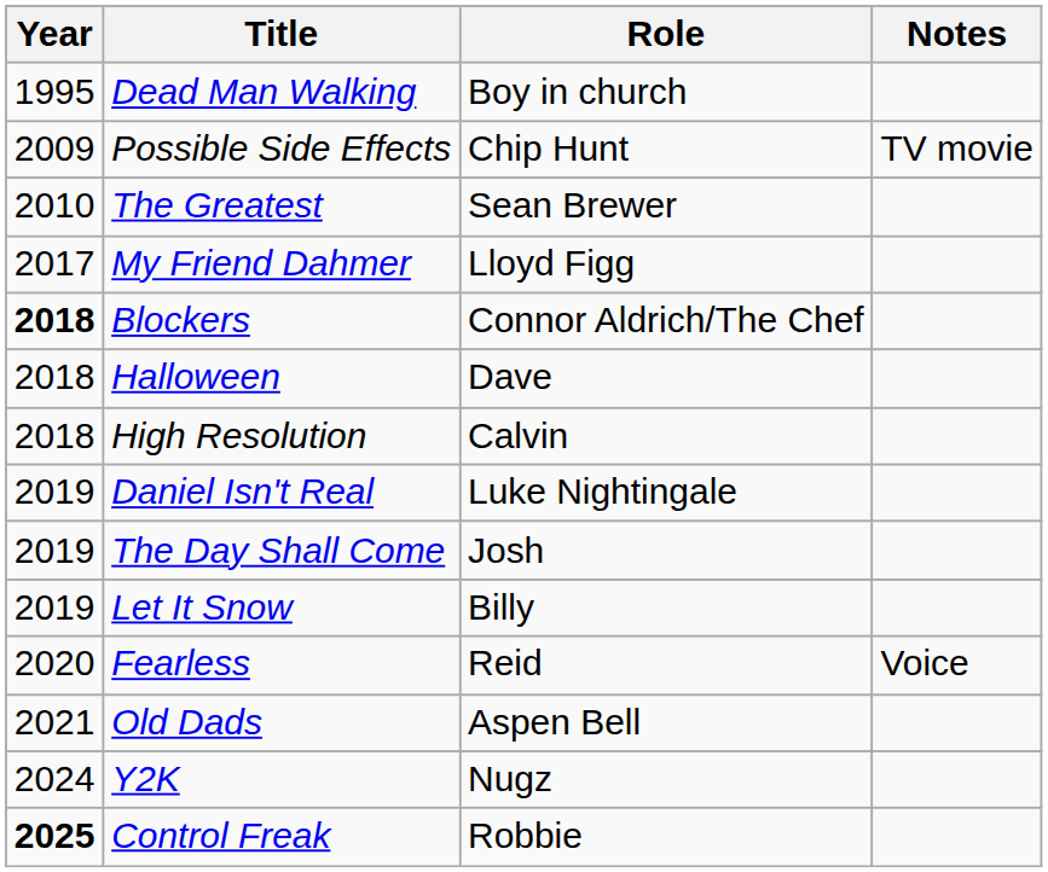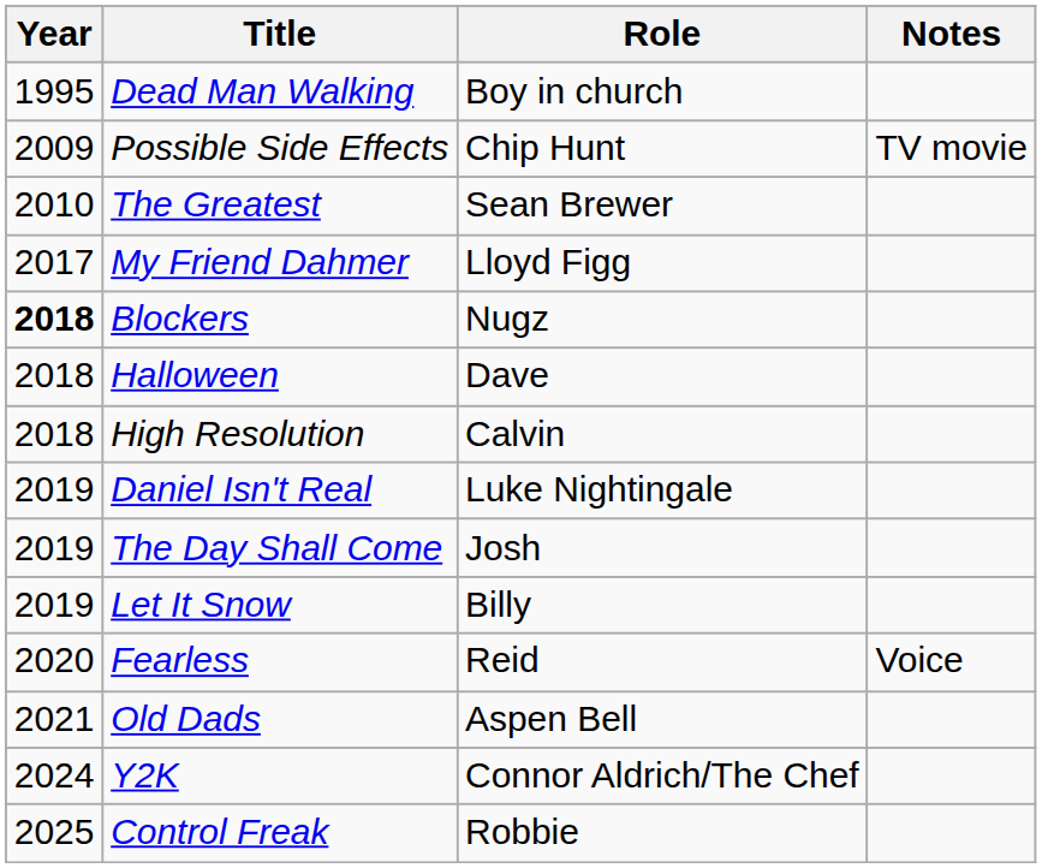Blockers | Role: Connor Aldrich/The Chef -> Nugz
Y2K | Role: Nugz -> Connor Aldrich/The Chef
Control Freak | Year: bold -> normal
